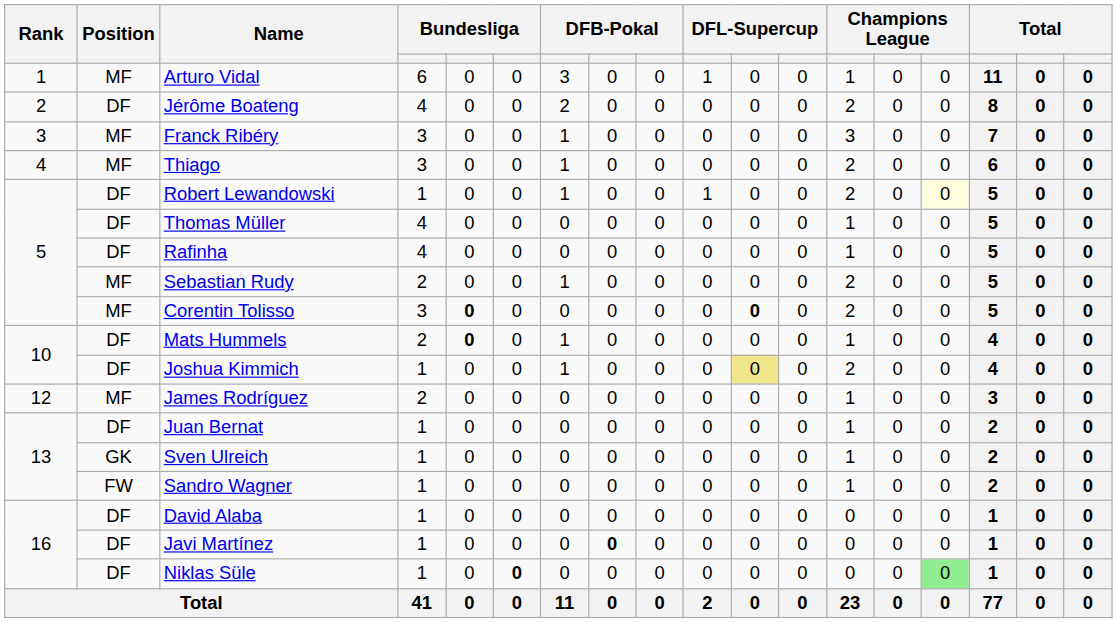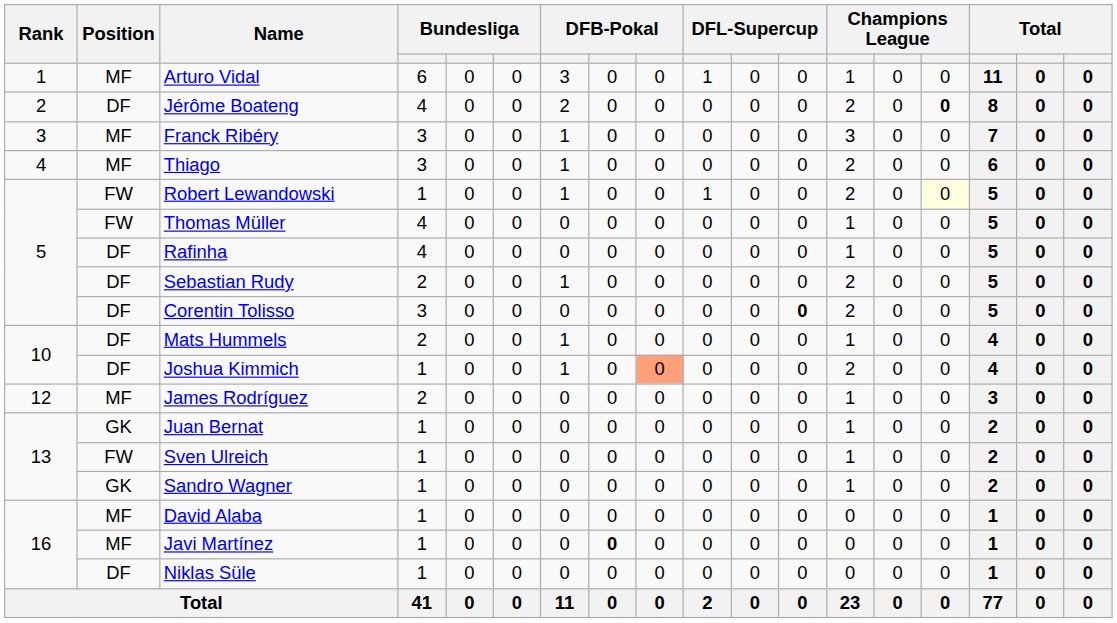Jérôme Boateng | column 15: normal -> bold
Robert Lewandowski | Position: DF -> FW
Thomas Müller | Position: DF -> FW
Sebastian Rudy | Position: MF -> DF
Corentin Tolisso | Position: MF -> DF
Corentin Tolisso | column 5: bold -> normal
Corentin Tolisso | column 11: bold -> normal
Corentin Tolisso | column 12: normal -> bold
Mats Hummels | column 5: bold -> normal
Joshua Kimmich | column 9: no background -> lightsalmon background
Joshua Kimmich | column 11: khaki background -> no background
Juan Bernat | Position: DF -> GK
Sven Ulreich | Position: GK -> FW
Sandro Wagner | Position: FW -> GK
David Alaba | Position: DF -> MF
Javi Martínez | Position: DF -> MF
Niklas Süle | column 6: bold -> normal
Niklas Süle | column 15: lightgreen background -> no background
